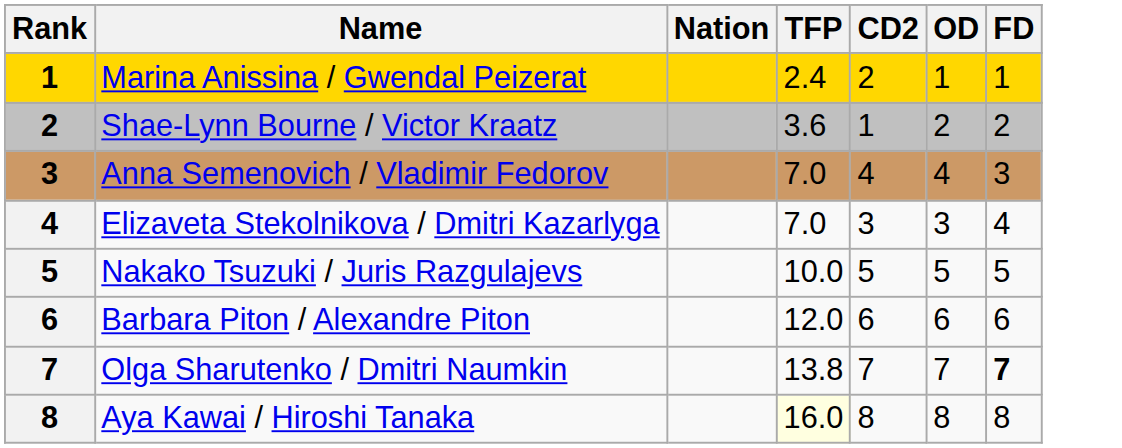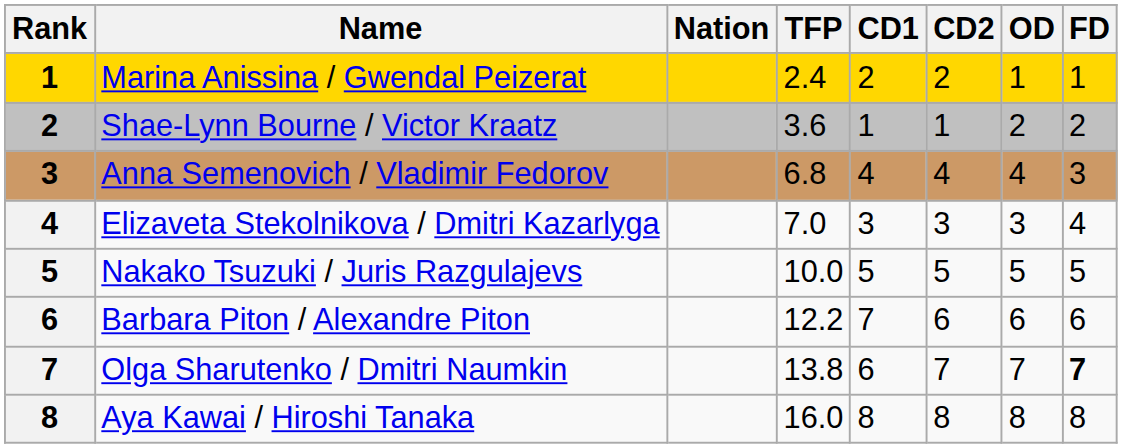+ column: CD1 | 2 | 1 | 4 | 3 | 5 | 7 | 6 | 8
Anna Semenovich / Vladimir Fedorov | TFP: 7.0 -> 6.8
Barbara Piton / Alexandre Piton | TFP: 12.0 -> 12.2
Aya Kawai / Hiroshi Tanaka | TFP: lightyellow background -> no background
